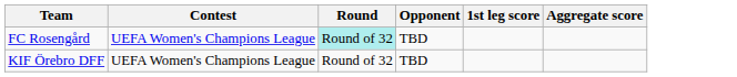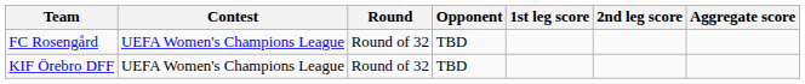+ column: 2nd leg score
FC Rosengård | Round: paleturquoise background -> no background
